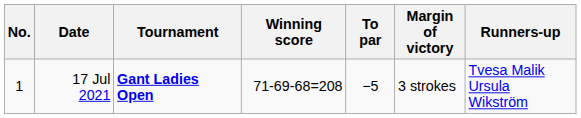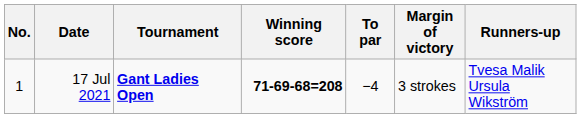17 Jul 2021 | Winning score: normal -> bold
17 Jul 2021 | To par: −5 -> −4
